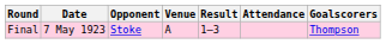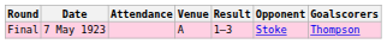columns swapped: Opponent <-> Attendance
